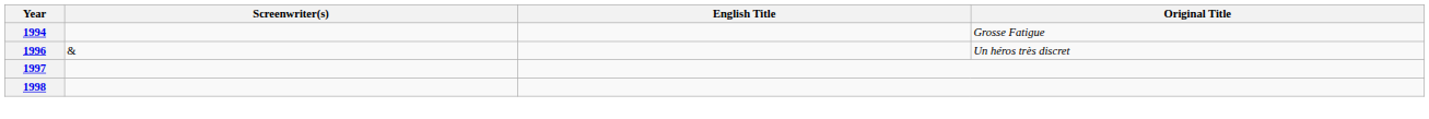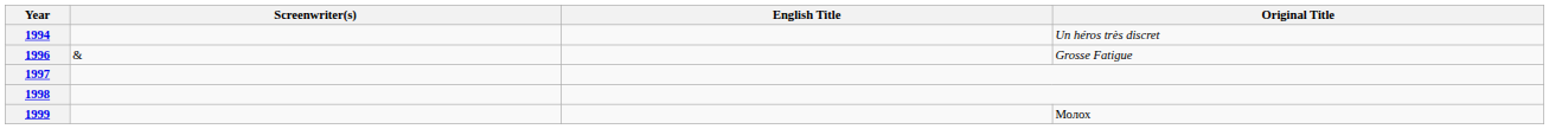1994 | Original Title: Grosse Fatigue -> Un héros très discret
1996 | Original Title: Un héros très discret -> Grosse Fatigue
+ row: 1999 | Молох
